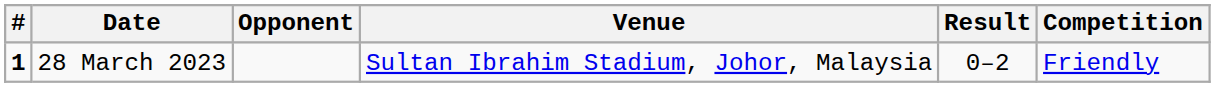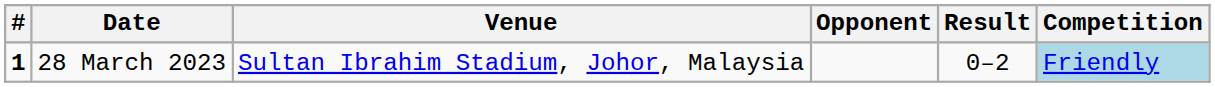columns swapped: Venue <-> Opponent
28 March 2023 | Competition: no background -> lightblue background
